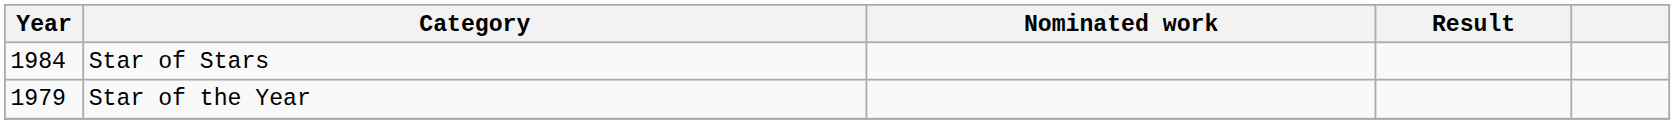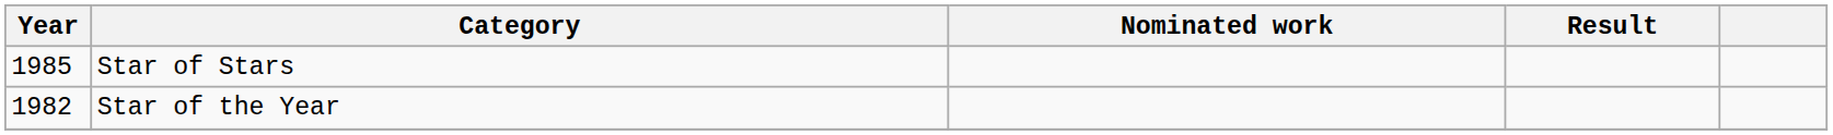Star of Stars | Year: 1984 -> 1985
Star of the Year | Year: 1979 -> 1982
